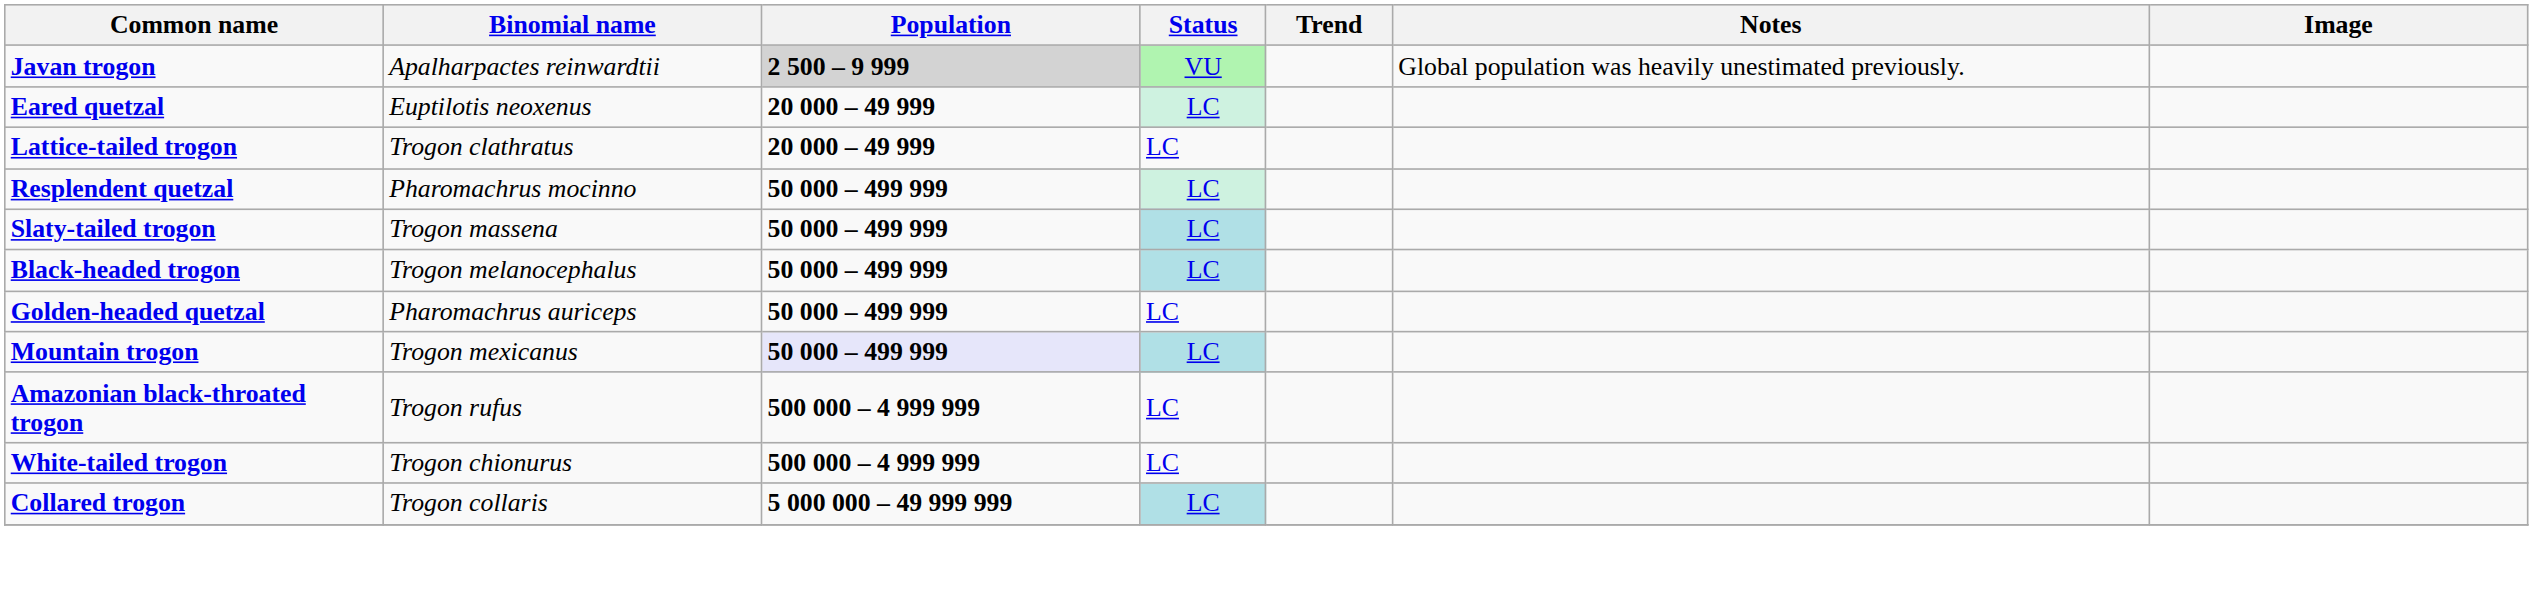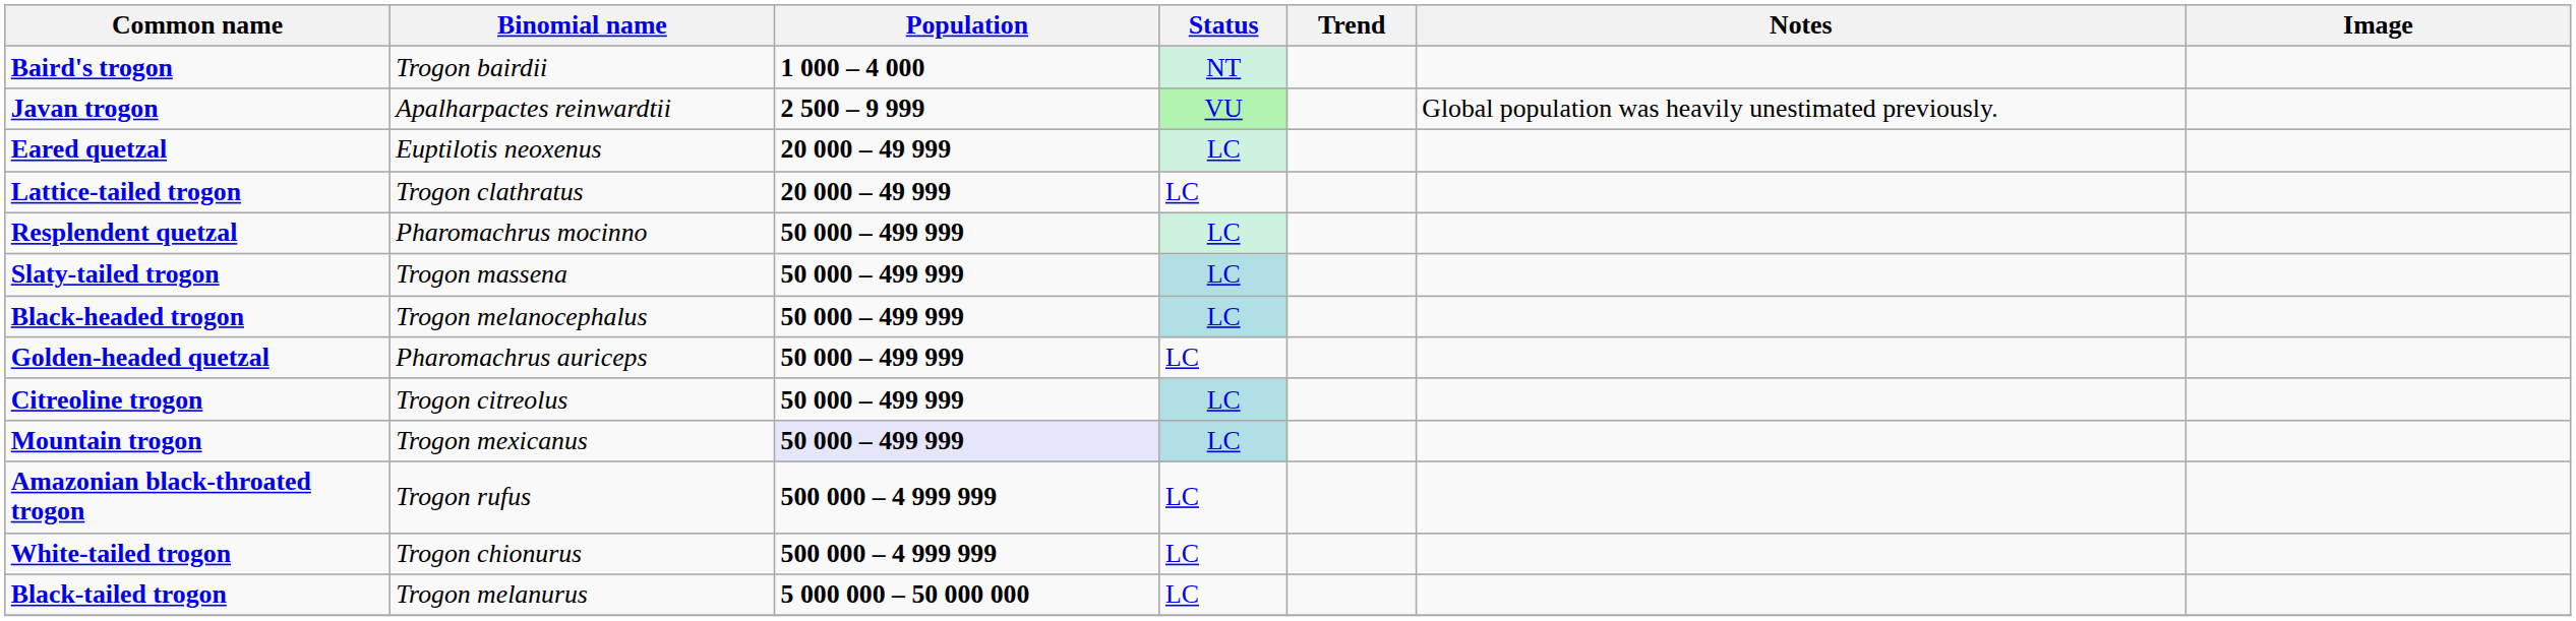+ row: Baird's trogon | Trogon bairdii | 1 000 – 4 000 | NT
Javan trogon | Population: lightgrey background -> no background
+ row: Citreoline trogon | Trogon citreolus | 50 000 – 499 999 | LC
- row: Collared trogon | Trogon collaris | 5 000 000 – 49 999 999 | LC
+ row: Black-tailed trogon | Trogon melanurus | 5 000 000 – 50 000 000 | LC
